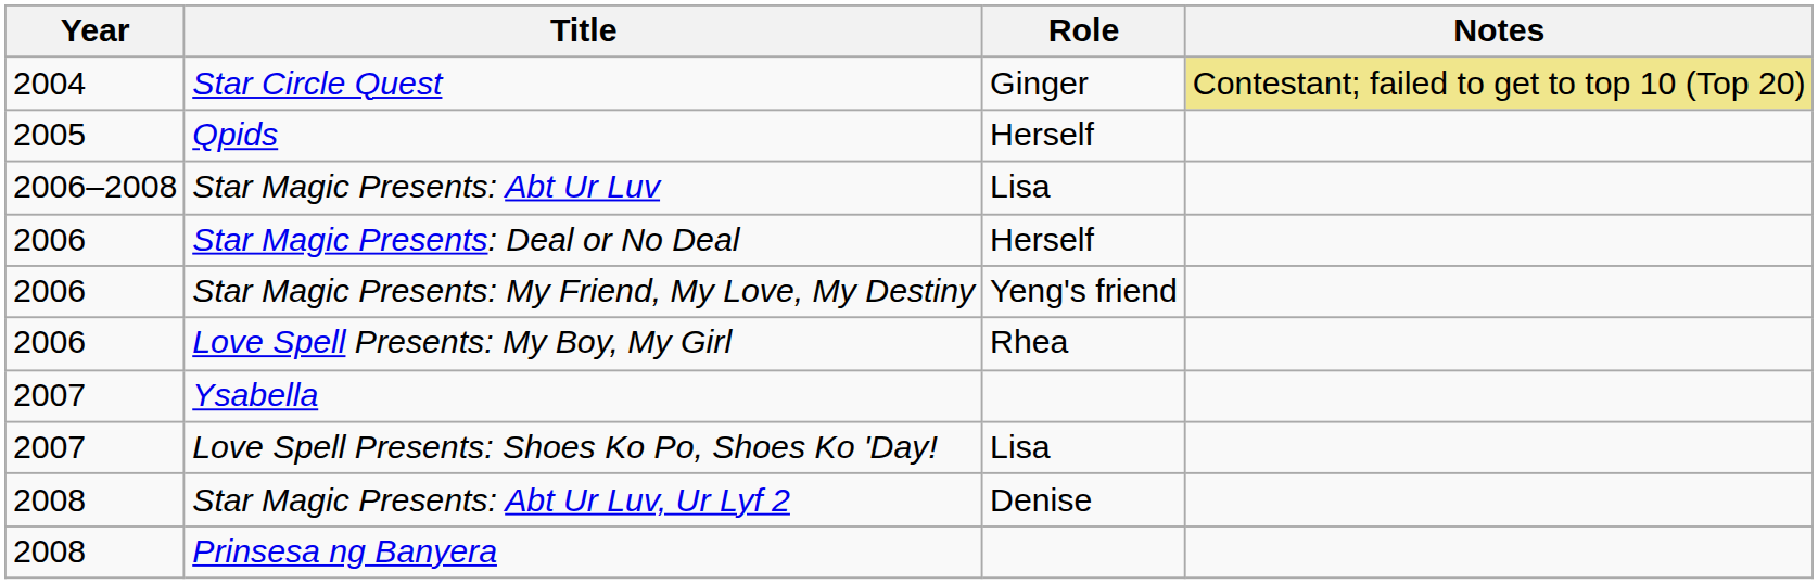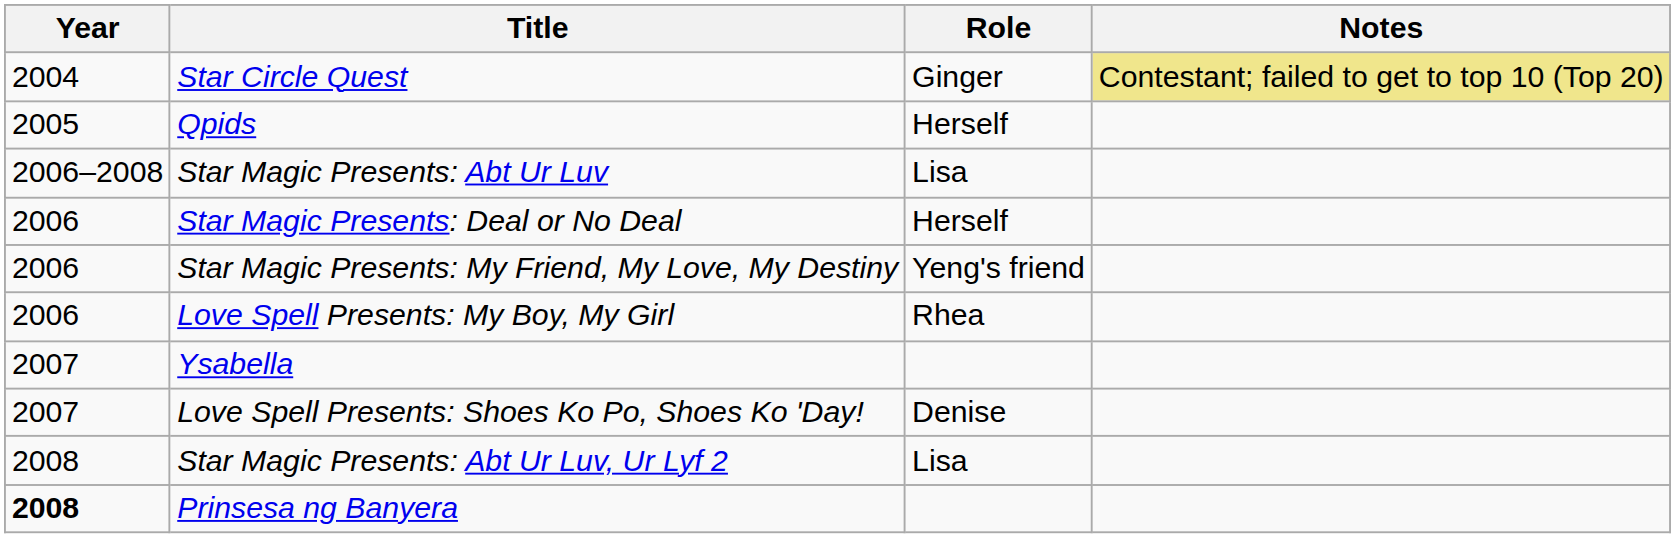Love Spell Presents: Shoes Ko Po, Shoes Ko 'Day! | Role: Lisa -> Denise
Star Magic Presents: Abt Ur Luv, Ur Lyf 2 | Role: Denise -> Lisa
Prinsesa ng Banyera | Year: normal -> bold
